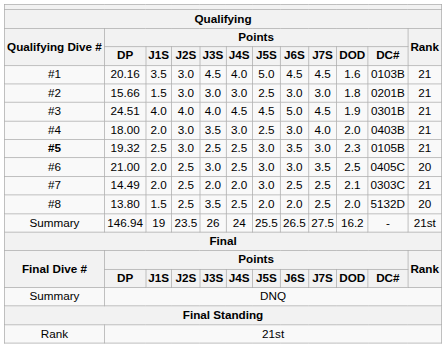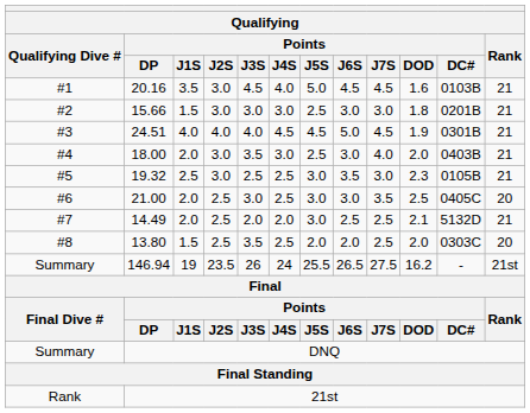19.32 | Qualifying Dive #: bold -> normal
14.49 | Points / DC#: 0303C -> 5132D
13.80 | Points / DC#: 5132D -> 0303C
